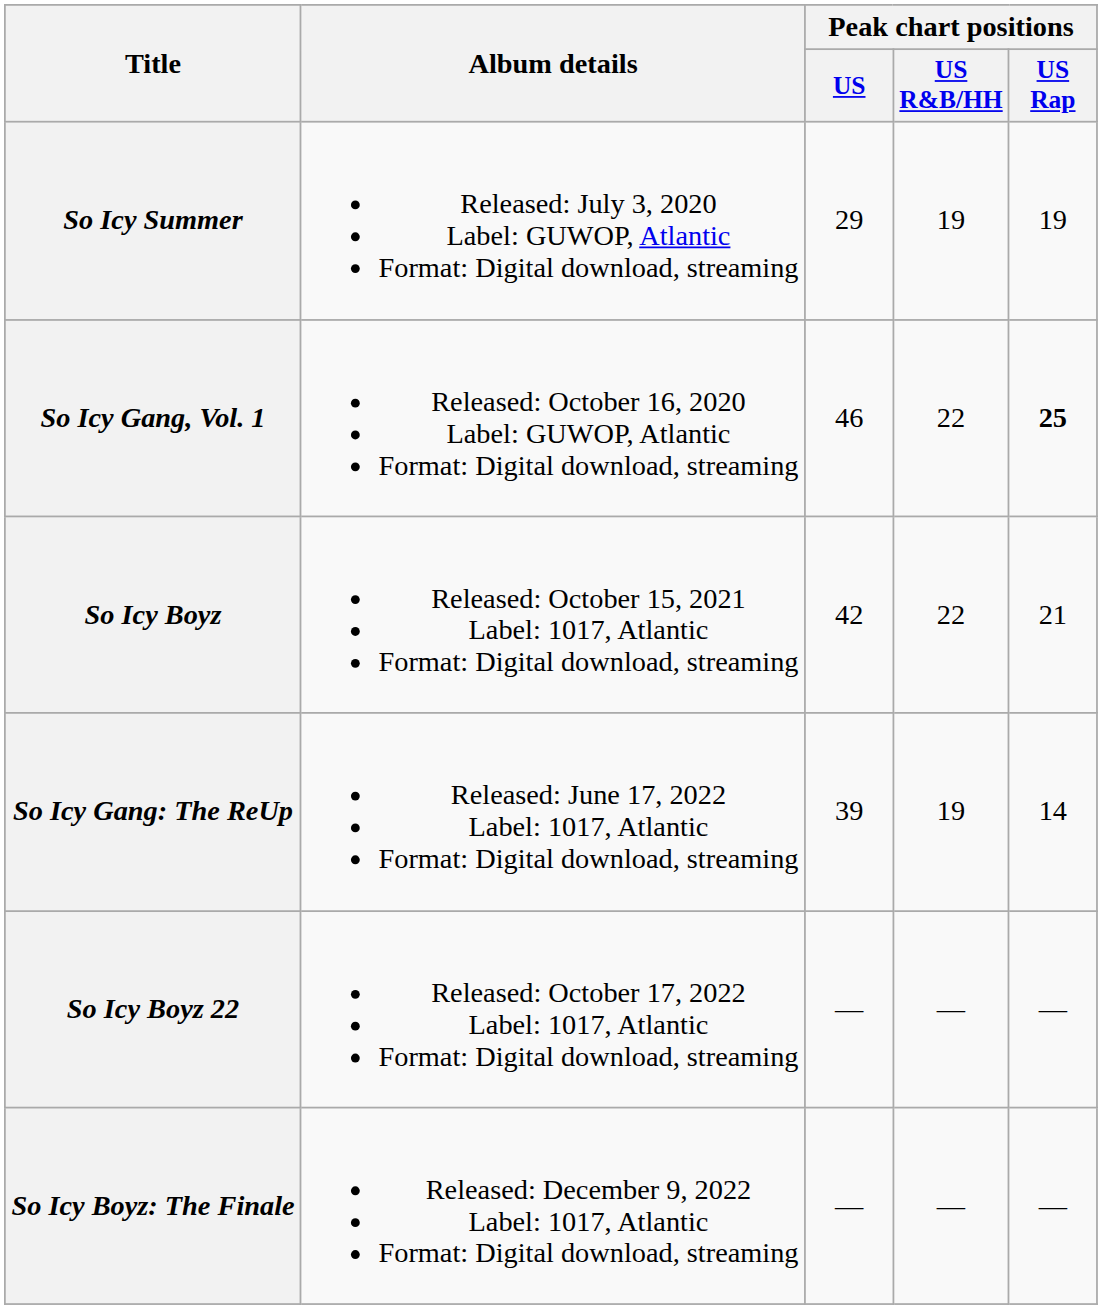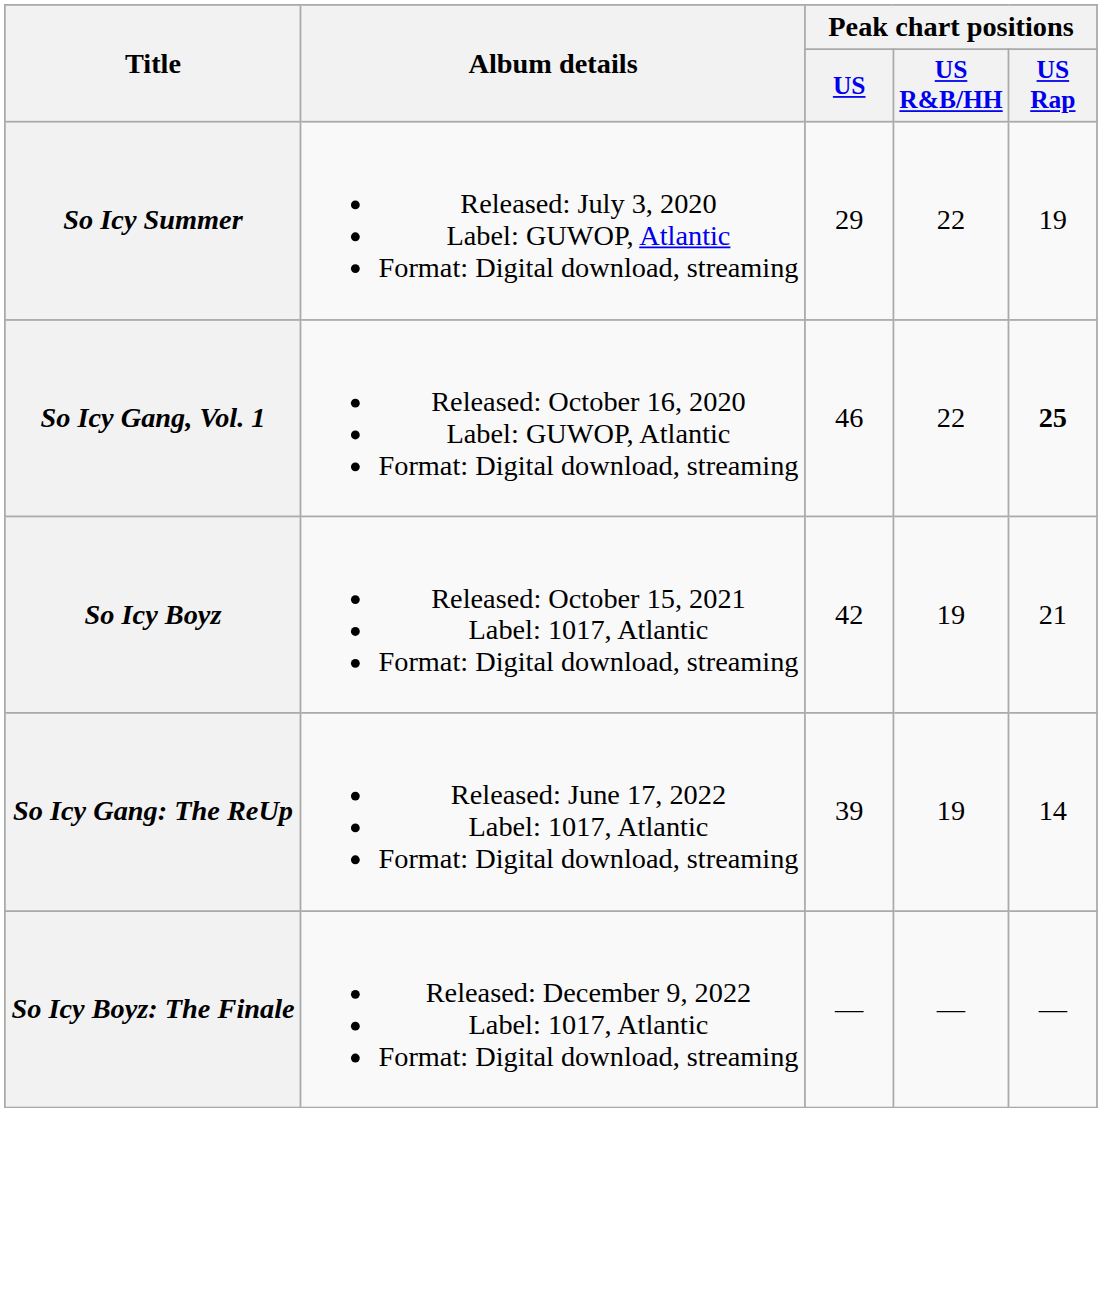So Icy Summer | Peak chart positions / US R&B/HH: 19 -> 22
So Icy Boyz | Peak chart positions / US R&B/HH: 22 -> 19
- row: So Icy Boyz 22 | Released: October 17, 2022 Label: 1017, Atlantic Format: Digital download, streaming | — | — | —
